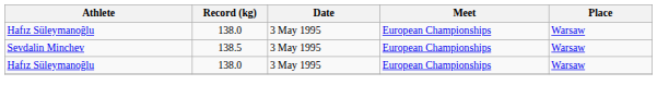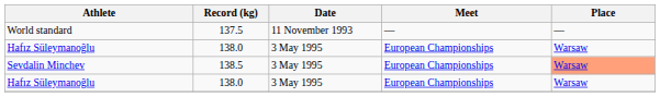+ row: World standard | 137.5 | 11 November 1993 | — | —
Sevdalin Minchev | Place: no background -> lightsalmon background
